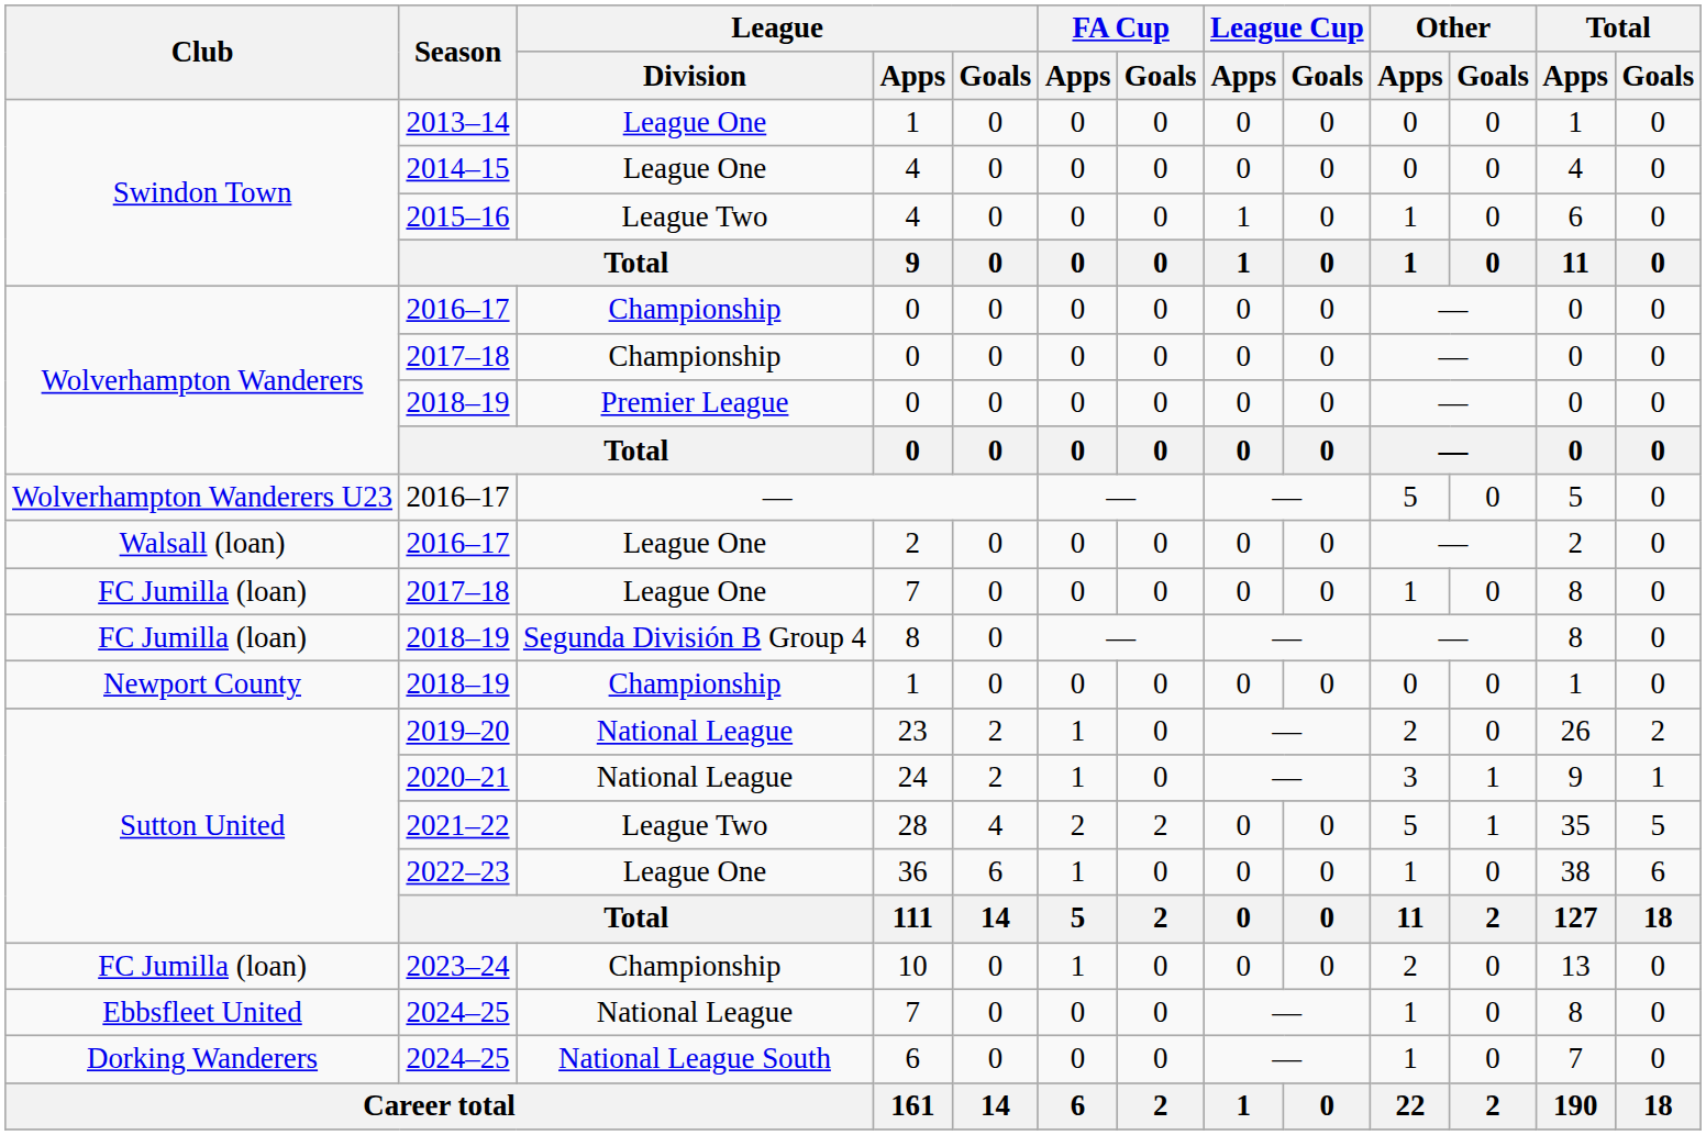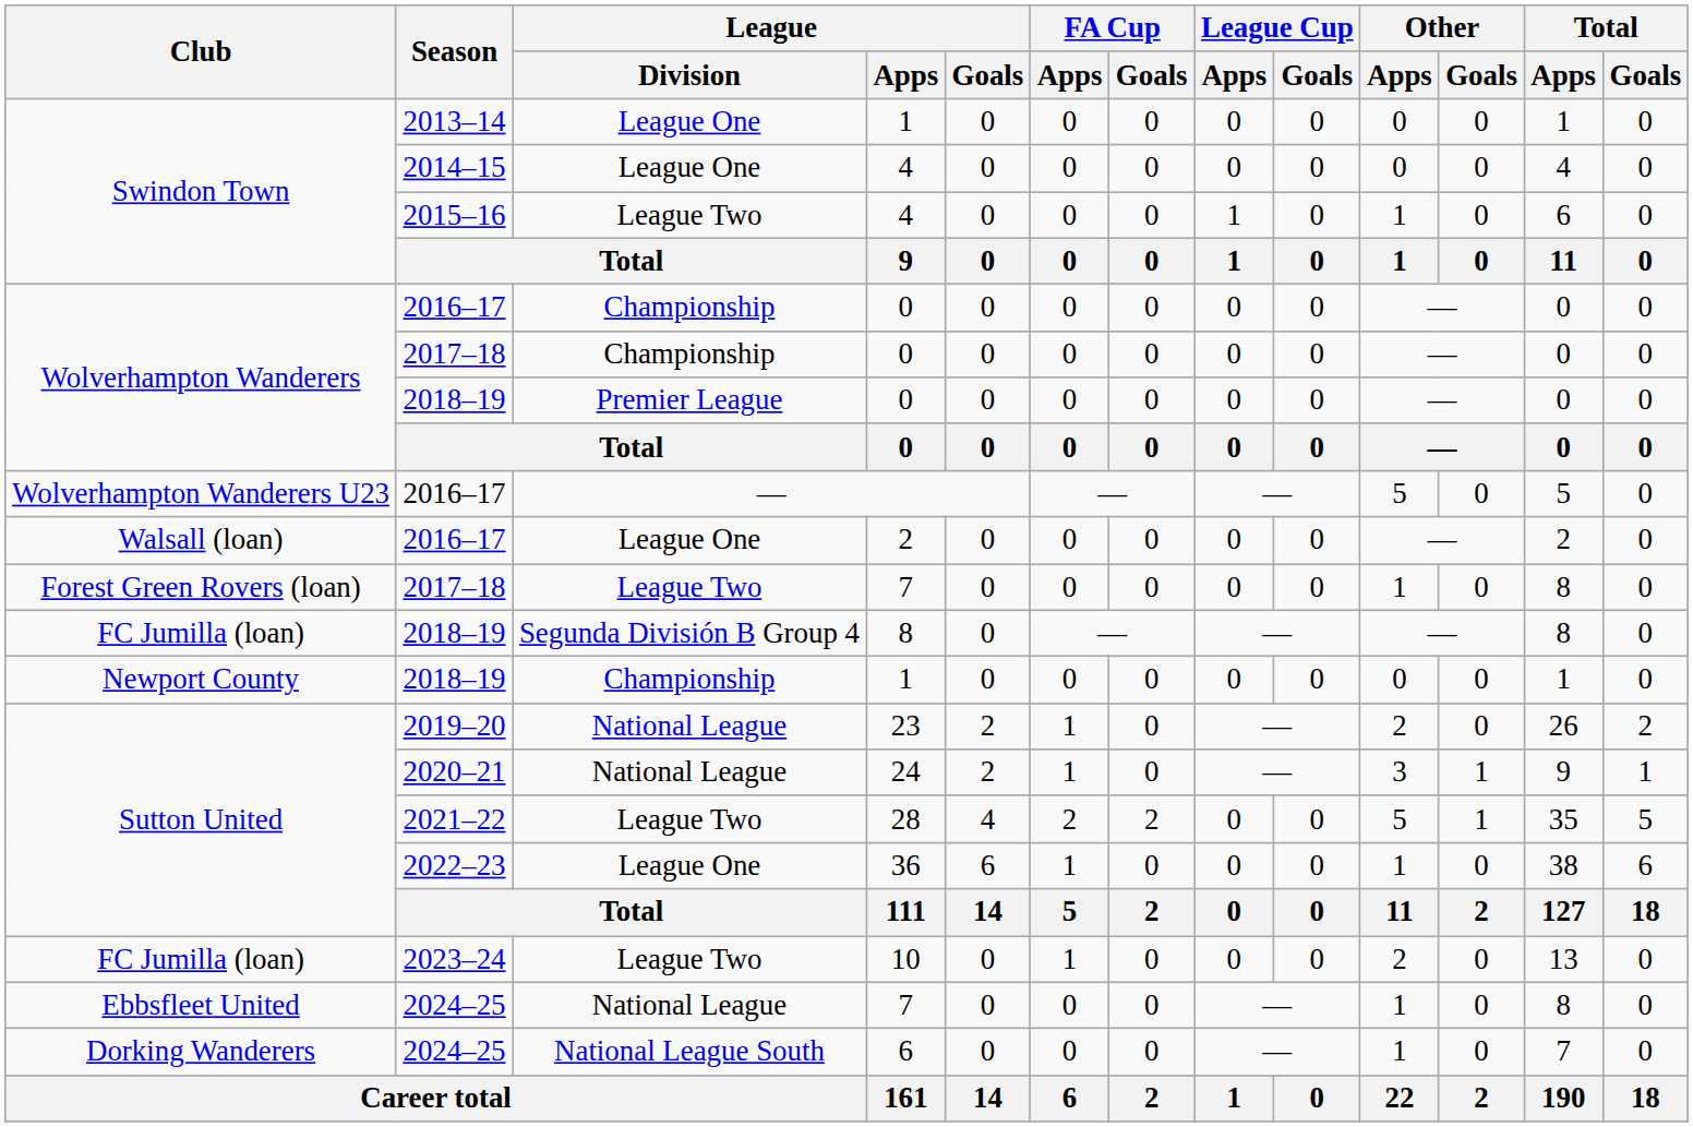2017–18 / 7 | Club: FC Jumilla (loan) -> Forest Green Rovers (loan)
2017–18 / 7 | League / Division: League One -> League Two
10 | League / Division: Championship -> League Two
